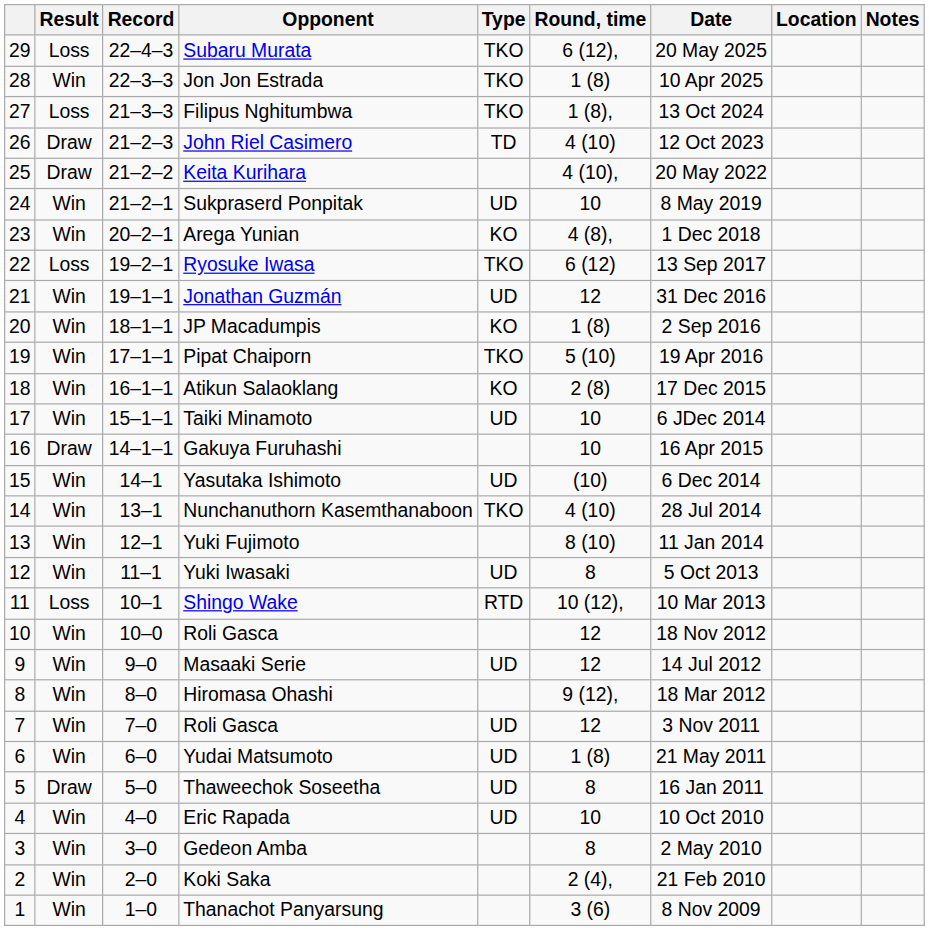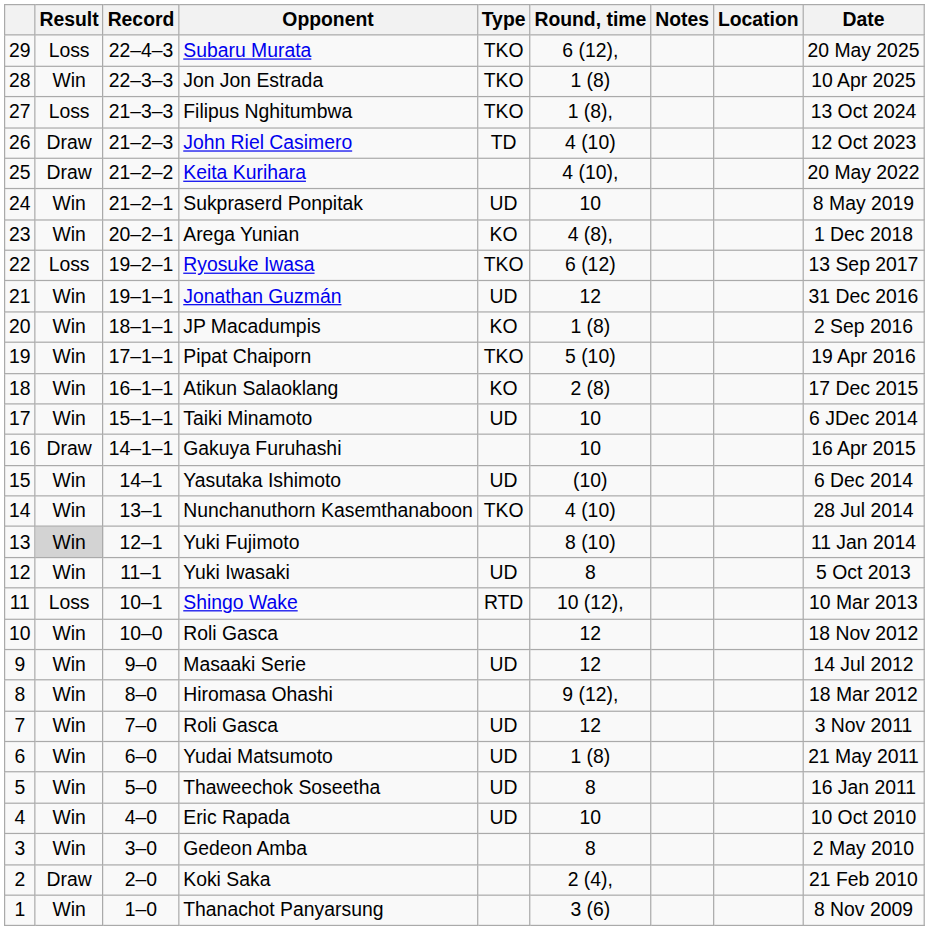columns swapped: Date <-> Notes
Yuki Fujimoto | Result: no background -> lightgrey background
Thaweechok Soseetha | Result: Draw -> Win
Koki Saka | Result: Win -> Draw
